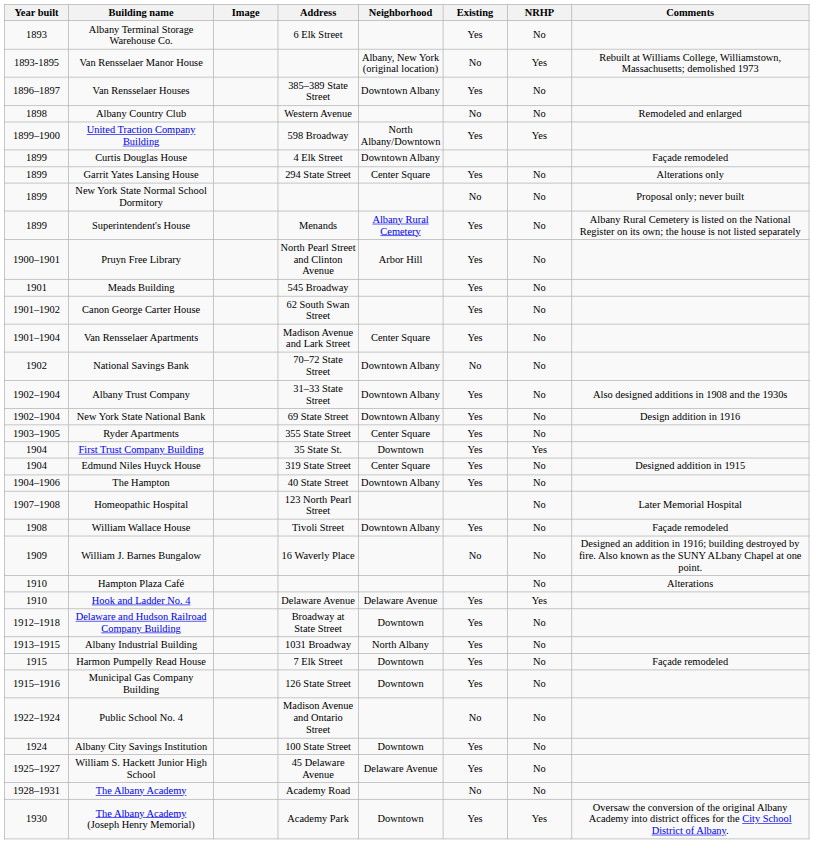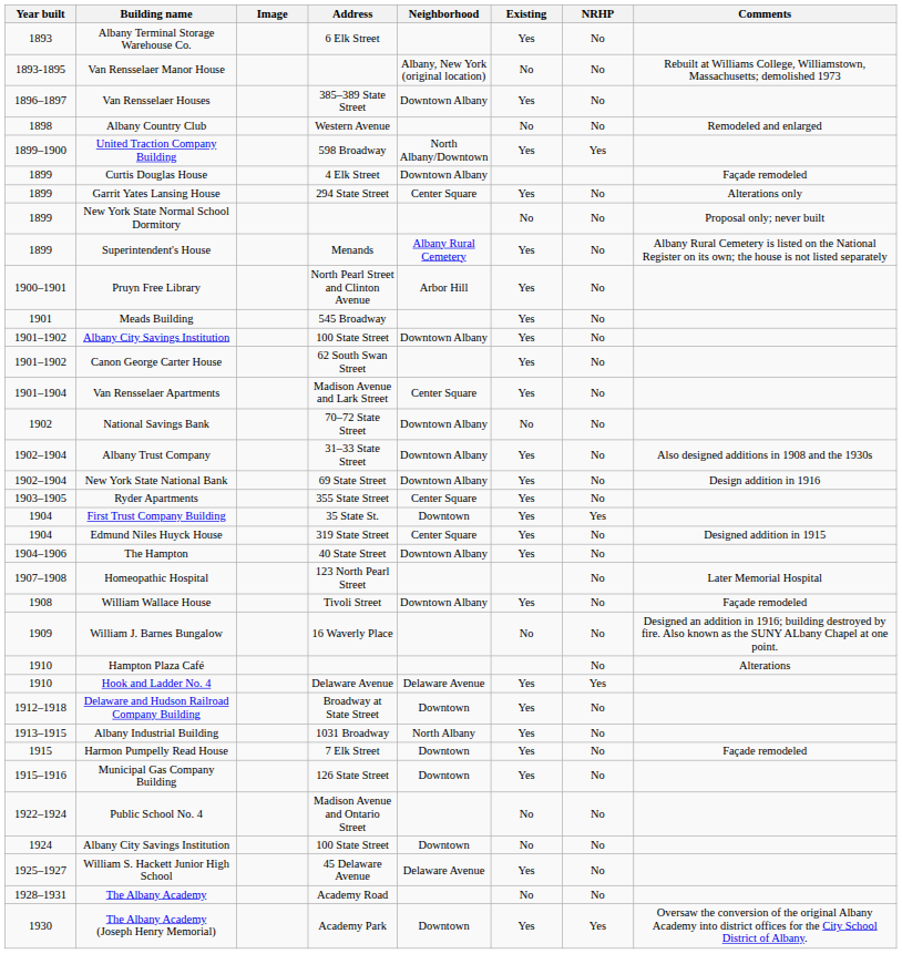Van Rensselaer Manor House | NRHP: Yes -> No
+ row: 1901–1902 | Albany City Savings Institution | 100 State Street | Downtown Albany | Yes | No
1924 / Albany City Savings Institution | Existing: Yes -> No
